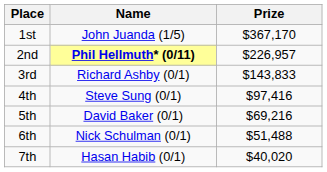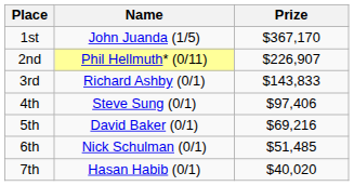2nd | Name: bold -> normal
2nd | Prize: $226,957 -> $226,907
4th | Prize: $97,416 -> $97,406
6th | Prize: $51,488 -> $51,485
